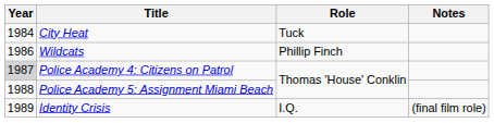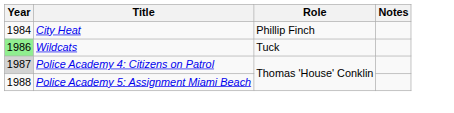City Heat | Role: Tuck -> Phillip Finch
Wildcats | Year: no background -> lightgreen background
Wildcats | Role: Phillip Finch -> Tuck
- row: 1989 | Identity Crisis | I.Q. | (final film role)
